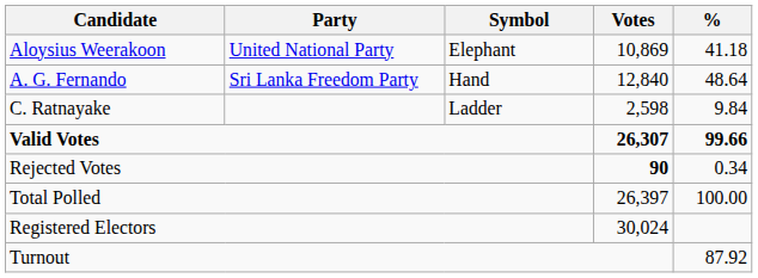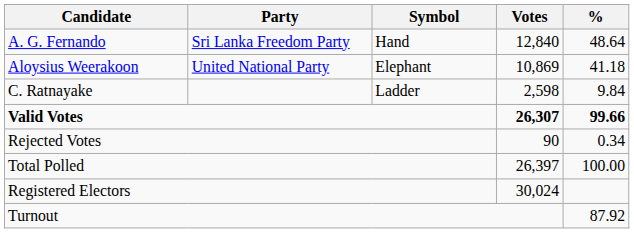rows swapped: A. G. Fernando <-> Aloysius Weerakoon
Rejected Votes | Votes: bold -> normal
